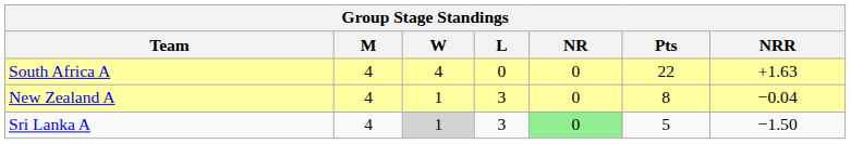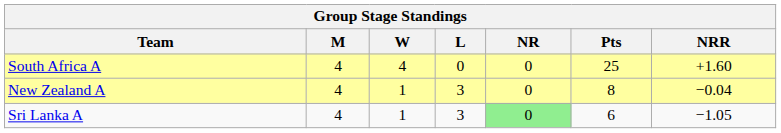South Africa A | Pts: 22 -> 25
South Africa A | NRR: +1.63 -> +1.60
Sri Lanka A | W: lightgrey background -> no background
Sri Lanka A | Pts: 5 -> 6
Sri Lanka A | NRR: −1.50 -> −1.05
